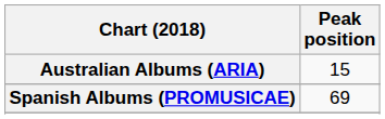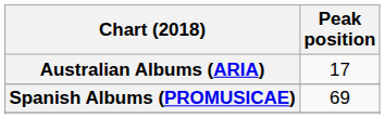Australian Albums (ARIA) | Peak position: 15 -> 17
